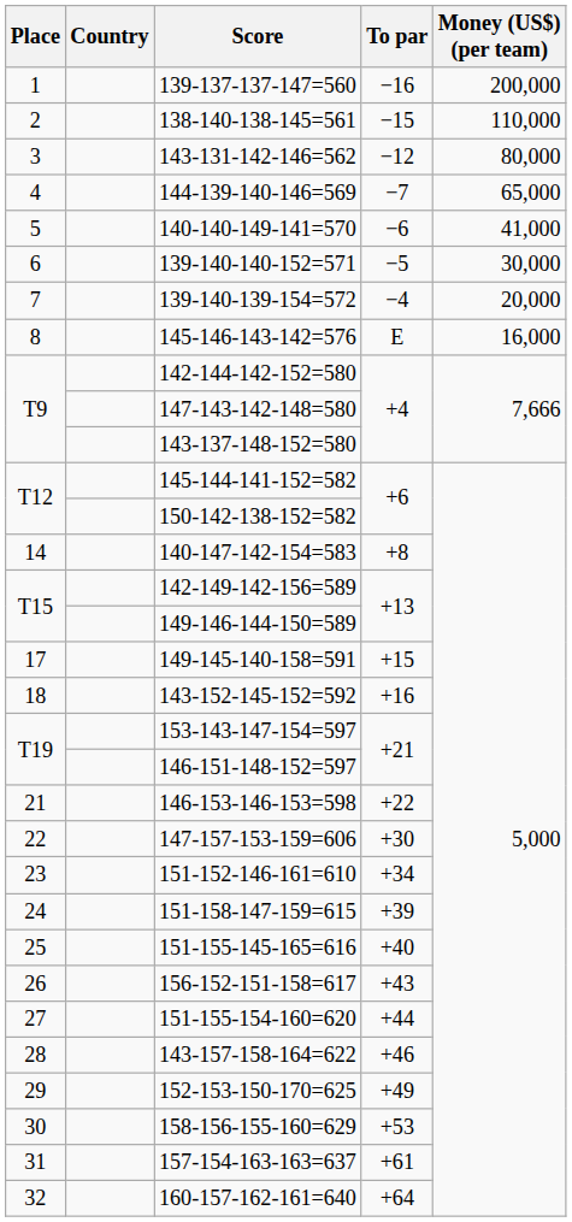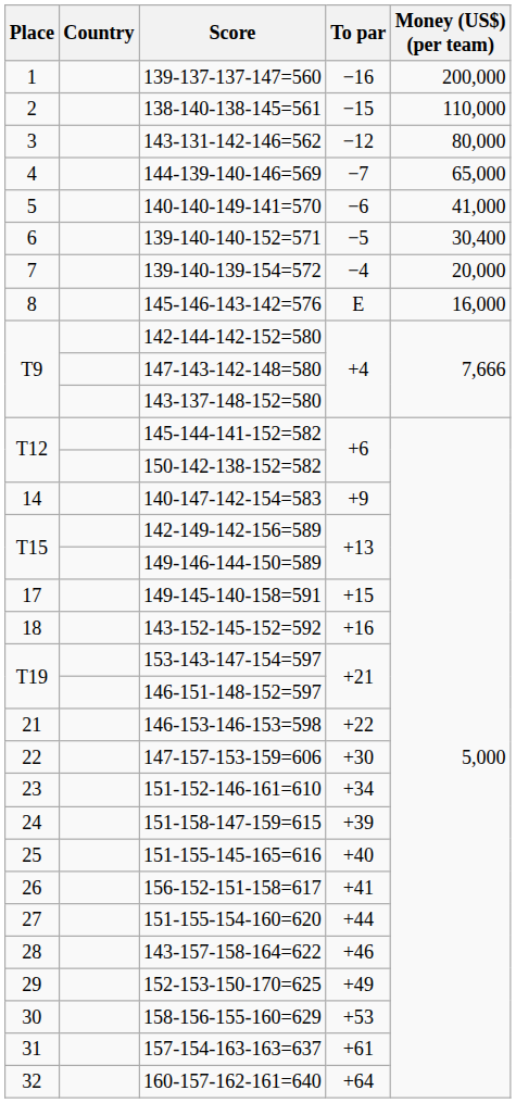139-140-140-152=571 | Money (US$) (per team): 30,000 -> 30,400
140-147-142-154=583 | To par: +8 -> +9
156-152-151-158=617 | To par: +43 -> +41
